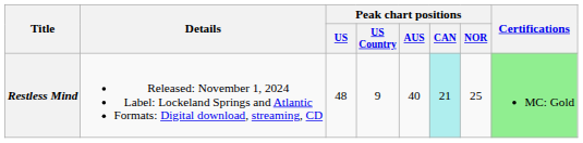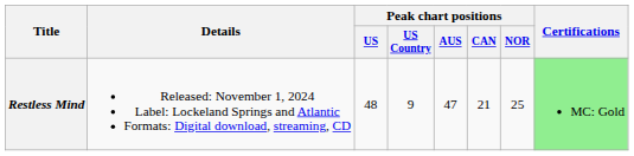Restless Mind | Peak chart positions / AUS: 40 -> 47
Restless Mind | Peak chart positions / CAN: paleturquoise background -> no background
